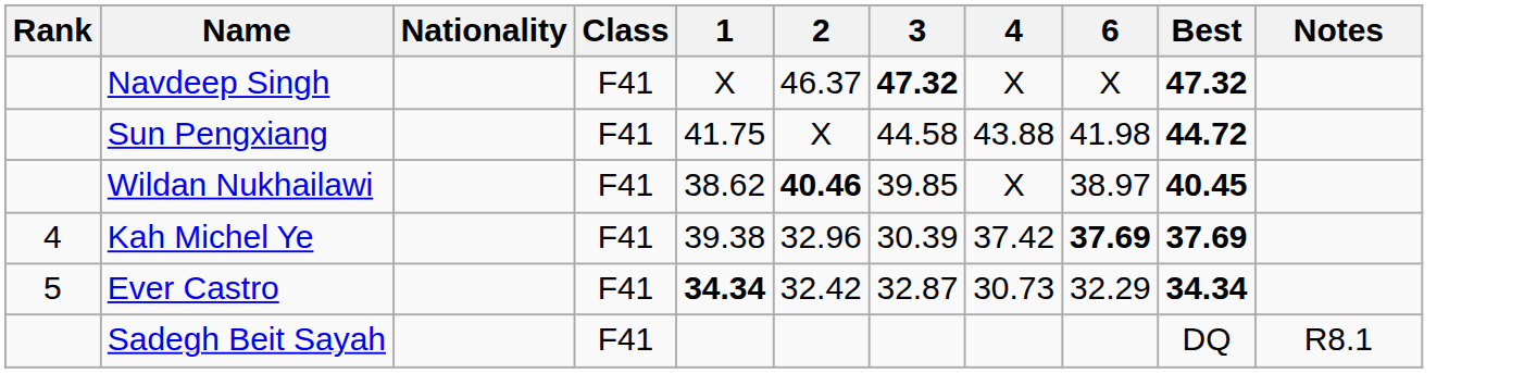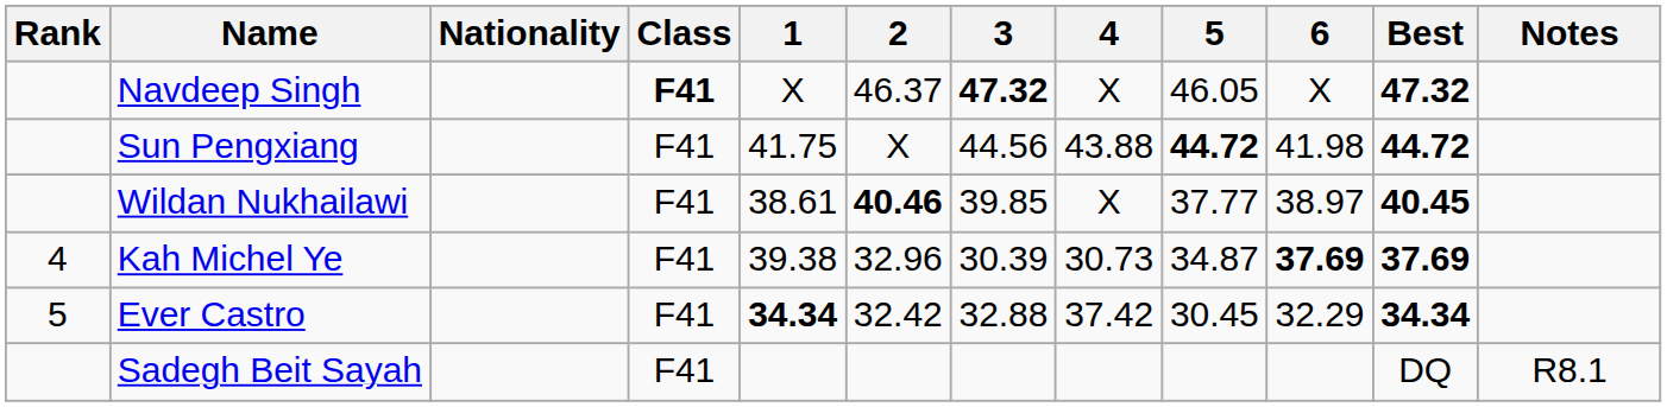+ column: 5 | 46.05 | 44.72 | 37.77 | 34.87 | 30.45
Navdeep Singh | Class: normal -> bold
Sun Pengxiang | 3: 44.58 -> 44.56
Wildan Nukhailawi | 1: 38.62 -> 38.61
Kah Michel Ye | 4: 37.42 -> 30.73
Ever Castro | 3: 32.87 -> 32.88
Ever Castro | 4: 30.73 -> 37.42
